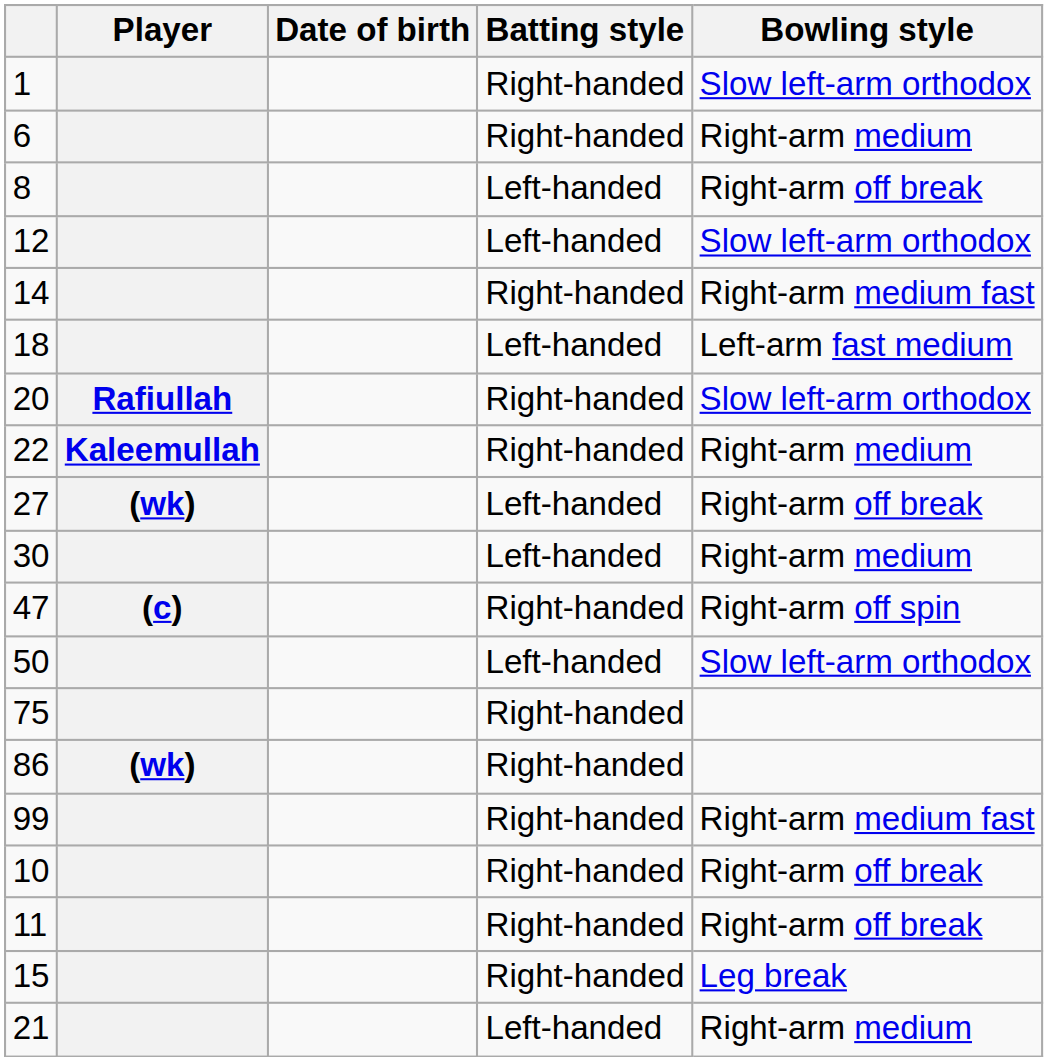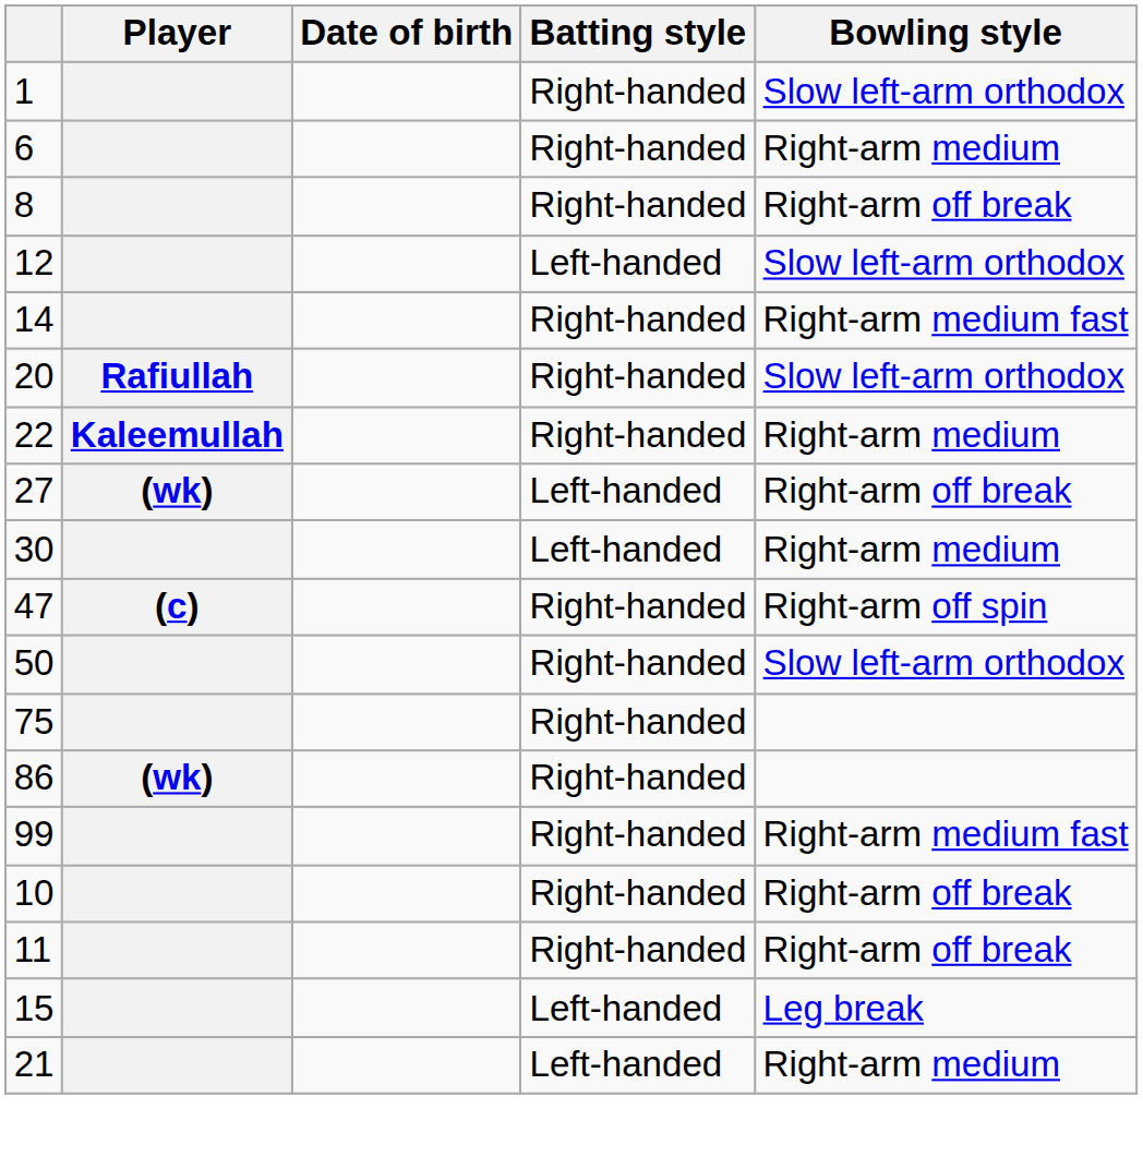8 | Batting style: Left-handed -> Right-handed
- row: 18 | Left-handed | Left-arm fast medium
50 | Batting style: Left-handed -> Right-handed
15 | Batting style: Right-handed -> Left-handed
